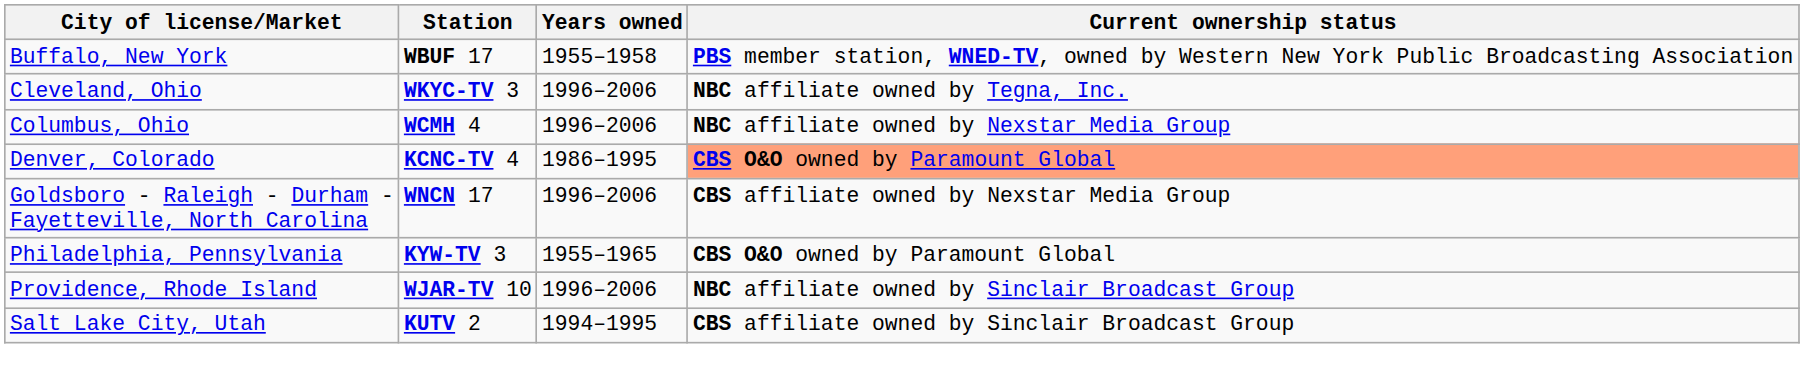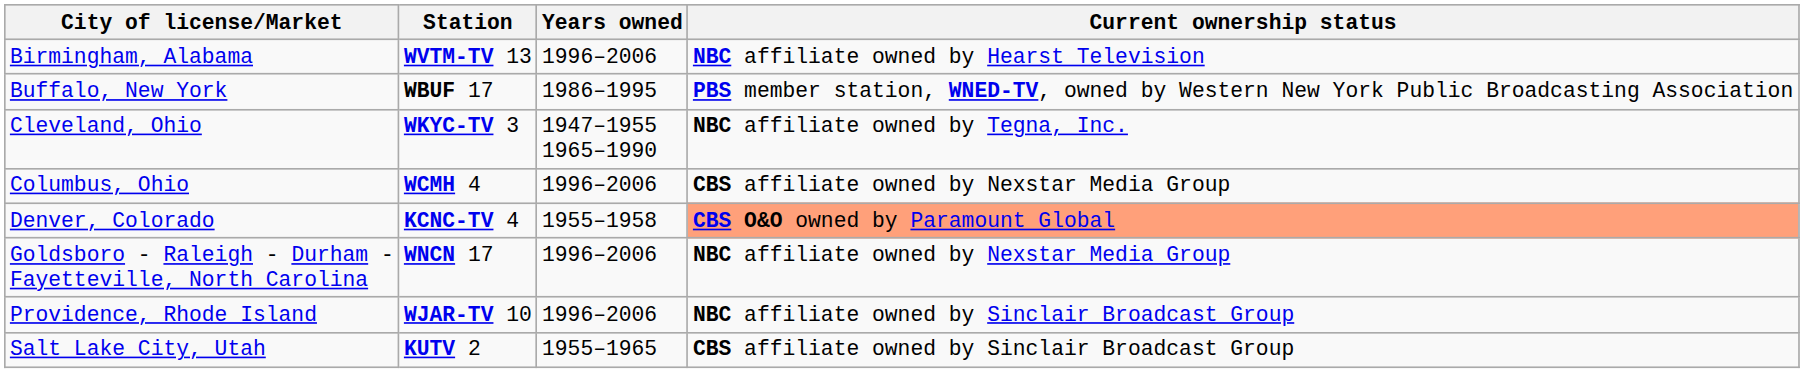+ row: Birmingham, Alabama | WVTM-TV 13 | 1996–2006 | NBC affiliate owned by Hearst Television
Buffalo, New York | Years owned: 1955–1958 -> 1986–1995
Cleveland, Ohio | Years owned: 1996–2006 -> 1947–1955 1965–1990
Columbus, Ohio | Current ownership status: NBC affiliate owned by Nexstar Media Group -> CBS affiliate owned by Nexstar Media Group
Denver, Colorado | Years owned: 1986–1995 -> 1955–1958
Goldsboro - Raleigh - Durham - Fayetteville, North Carolina | Current ownership status: CBS affiliate owned by Nexstar Media Group -> NBC affiliate owned by Nexstar Media Group
- row: Philadelphia, Pennsylvania | KYW-TV 3 | 1955–1965 | CBS O&O owned by Paramount Global
Salt Lake City, Utah | Years owned: 1994–1995 -> 1955–1965
